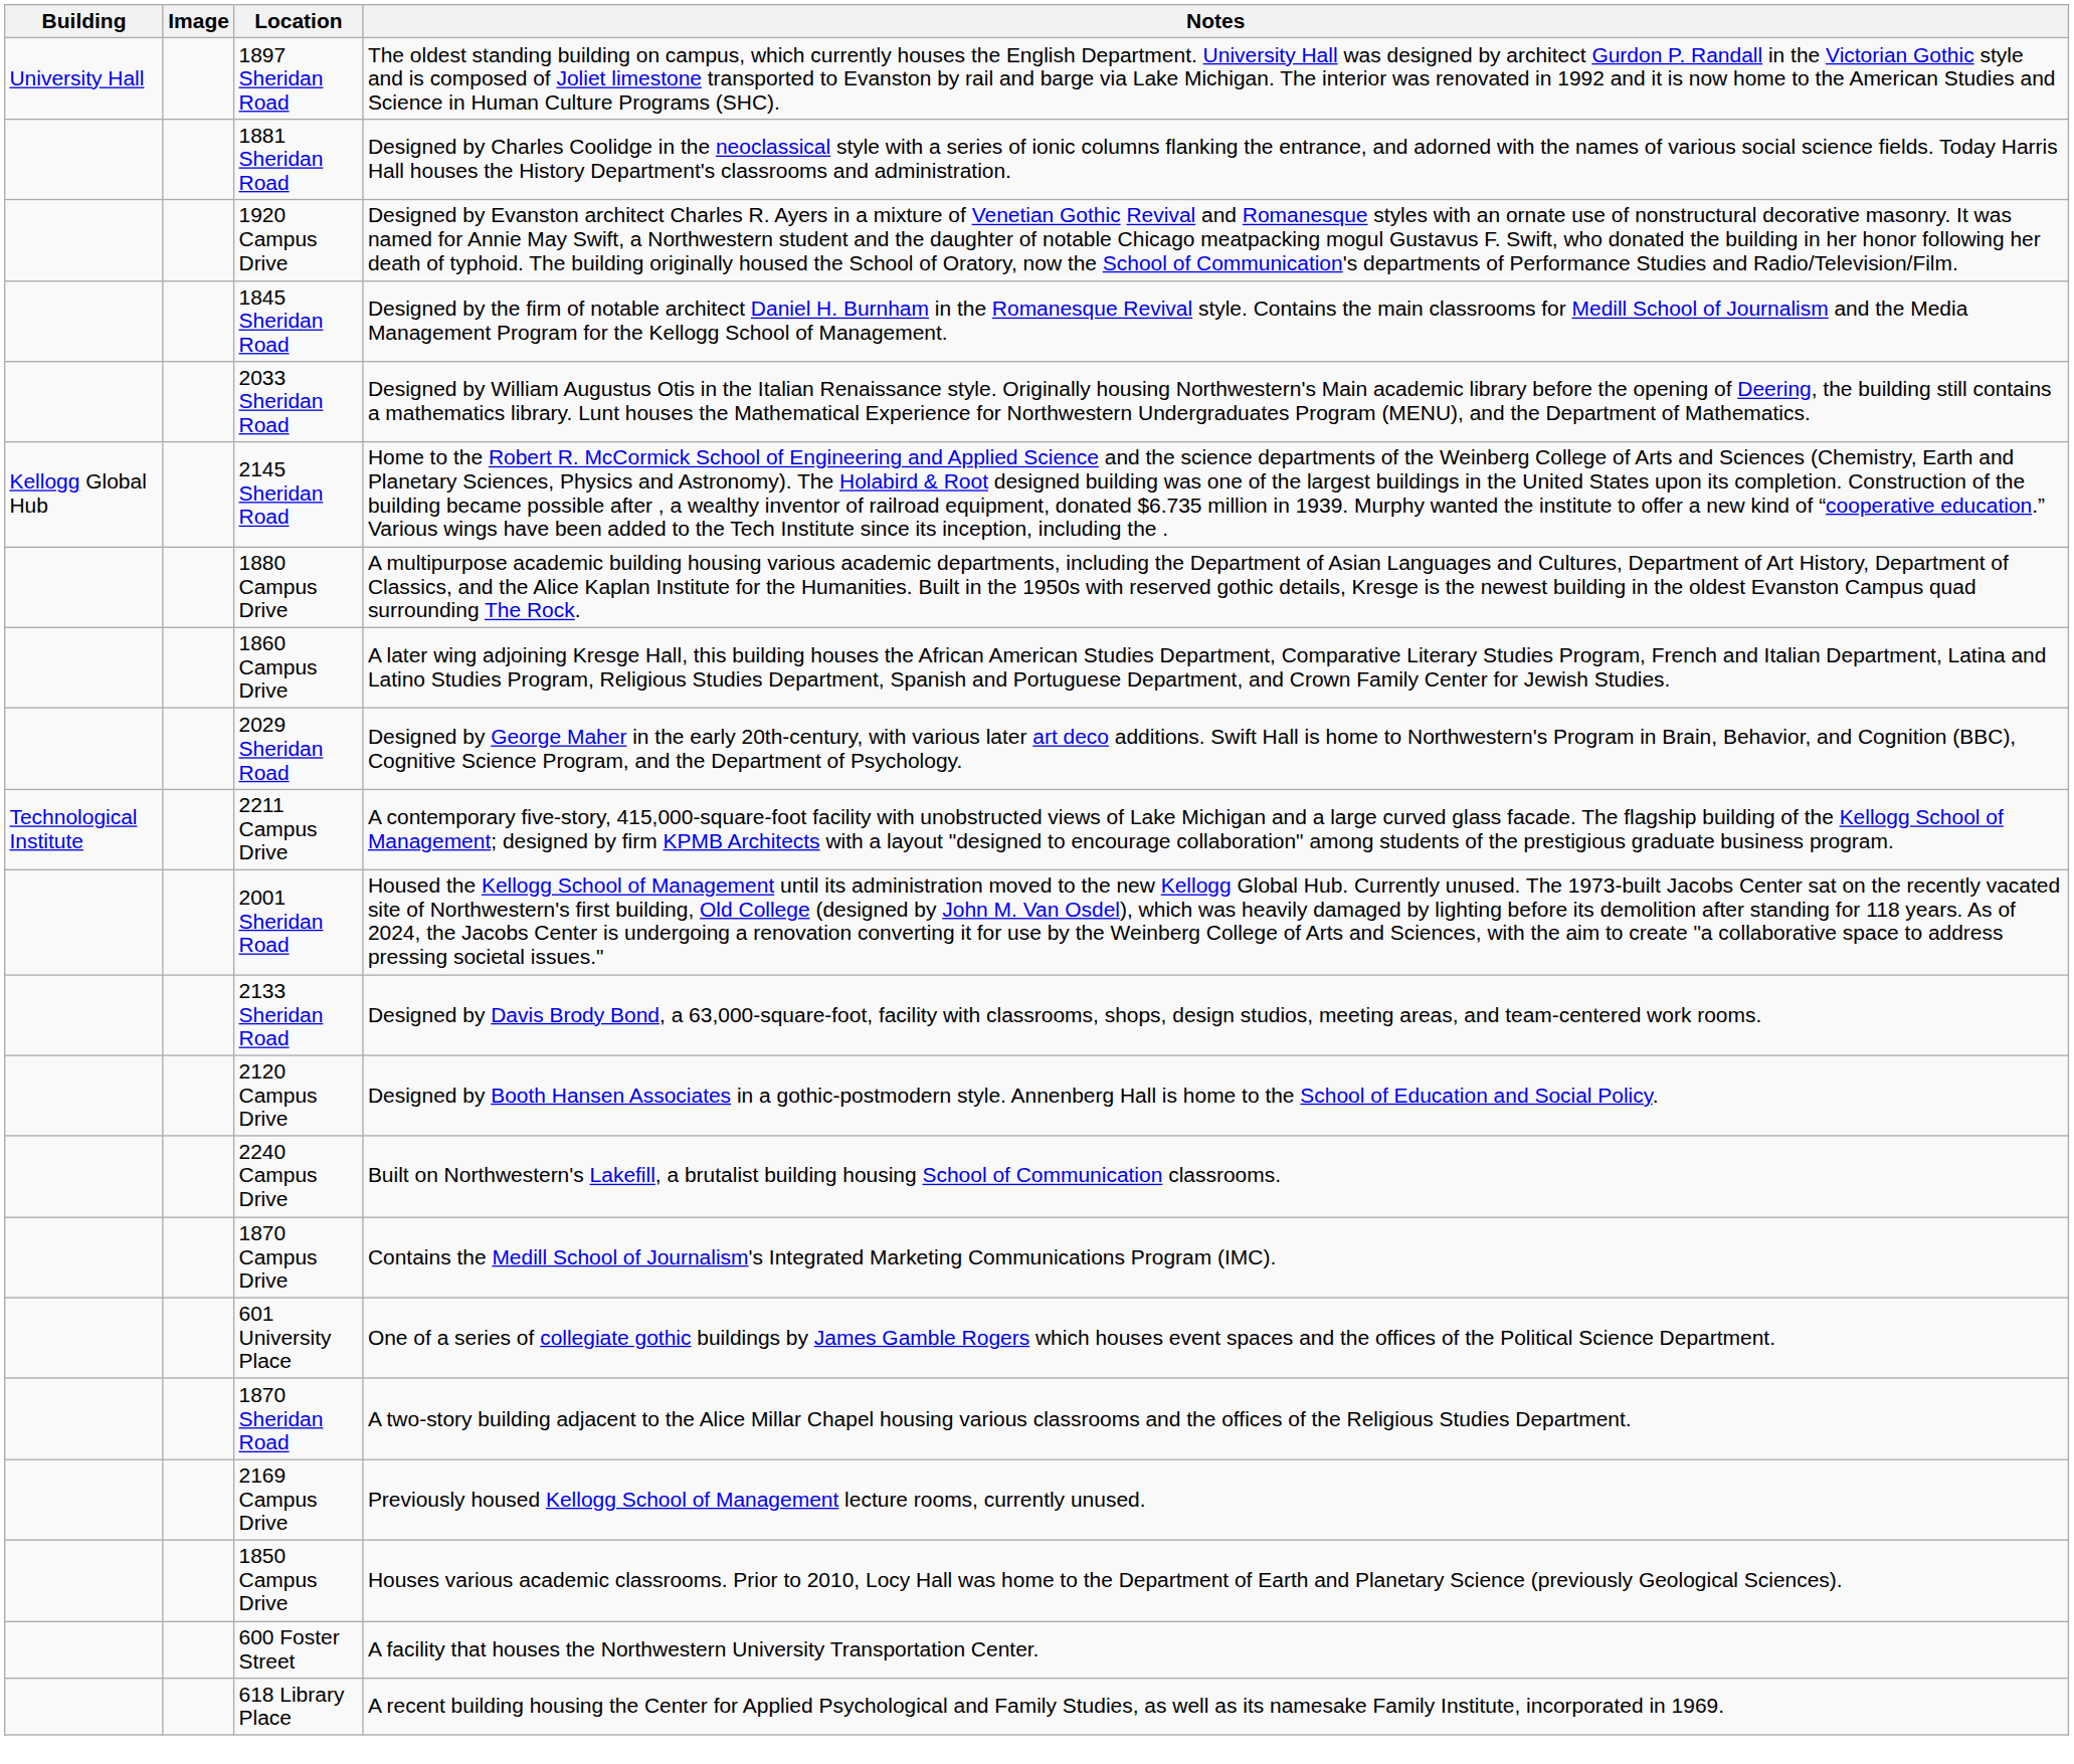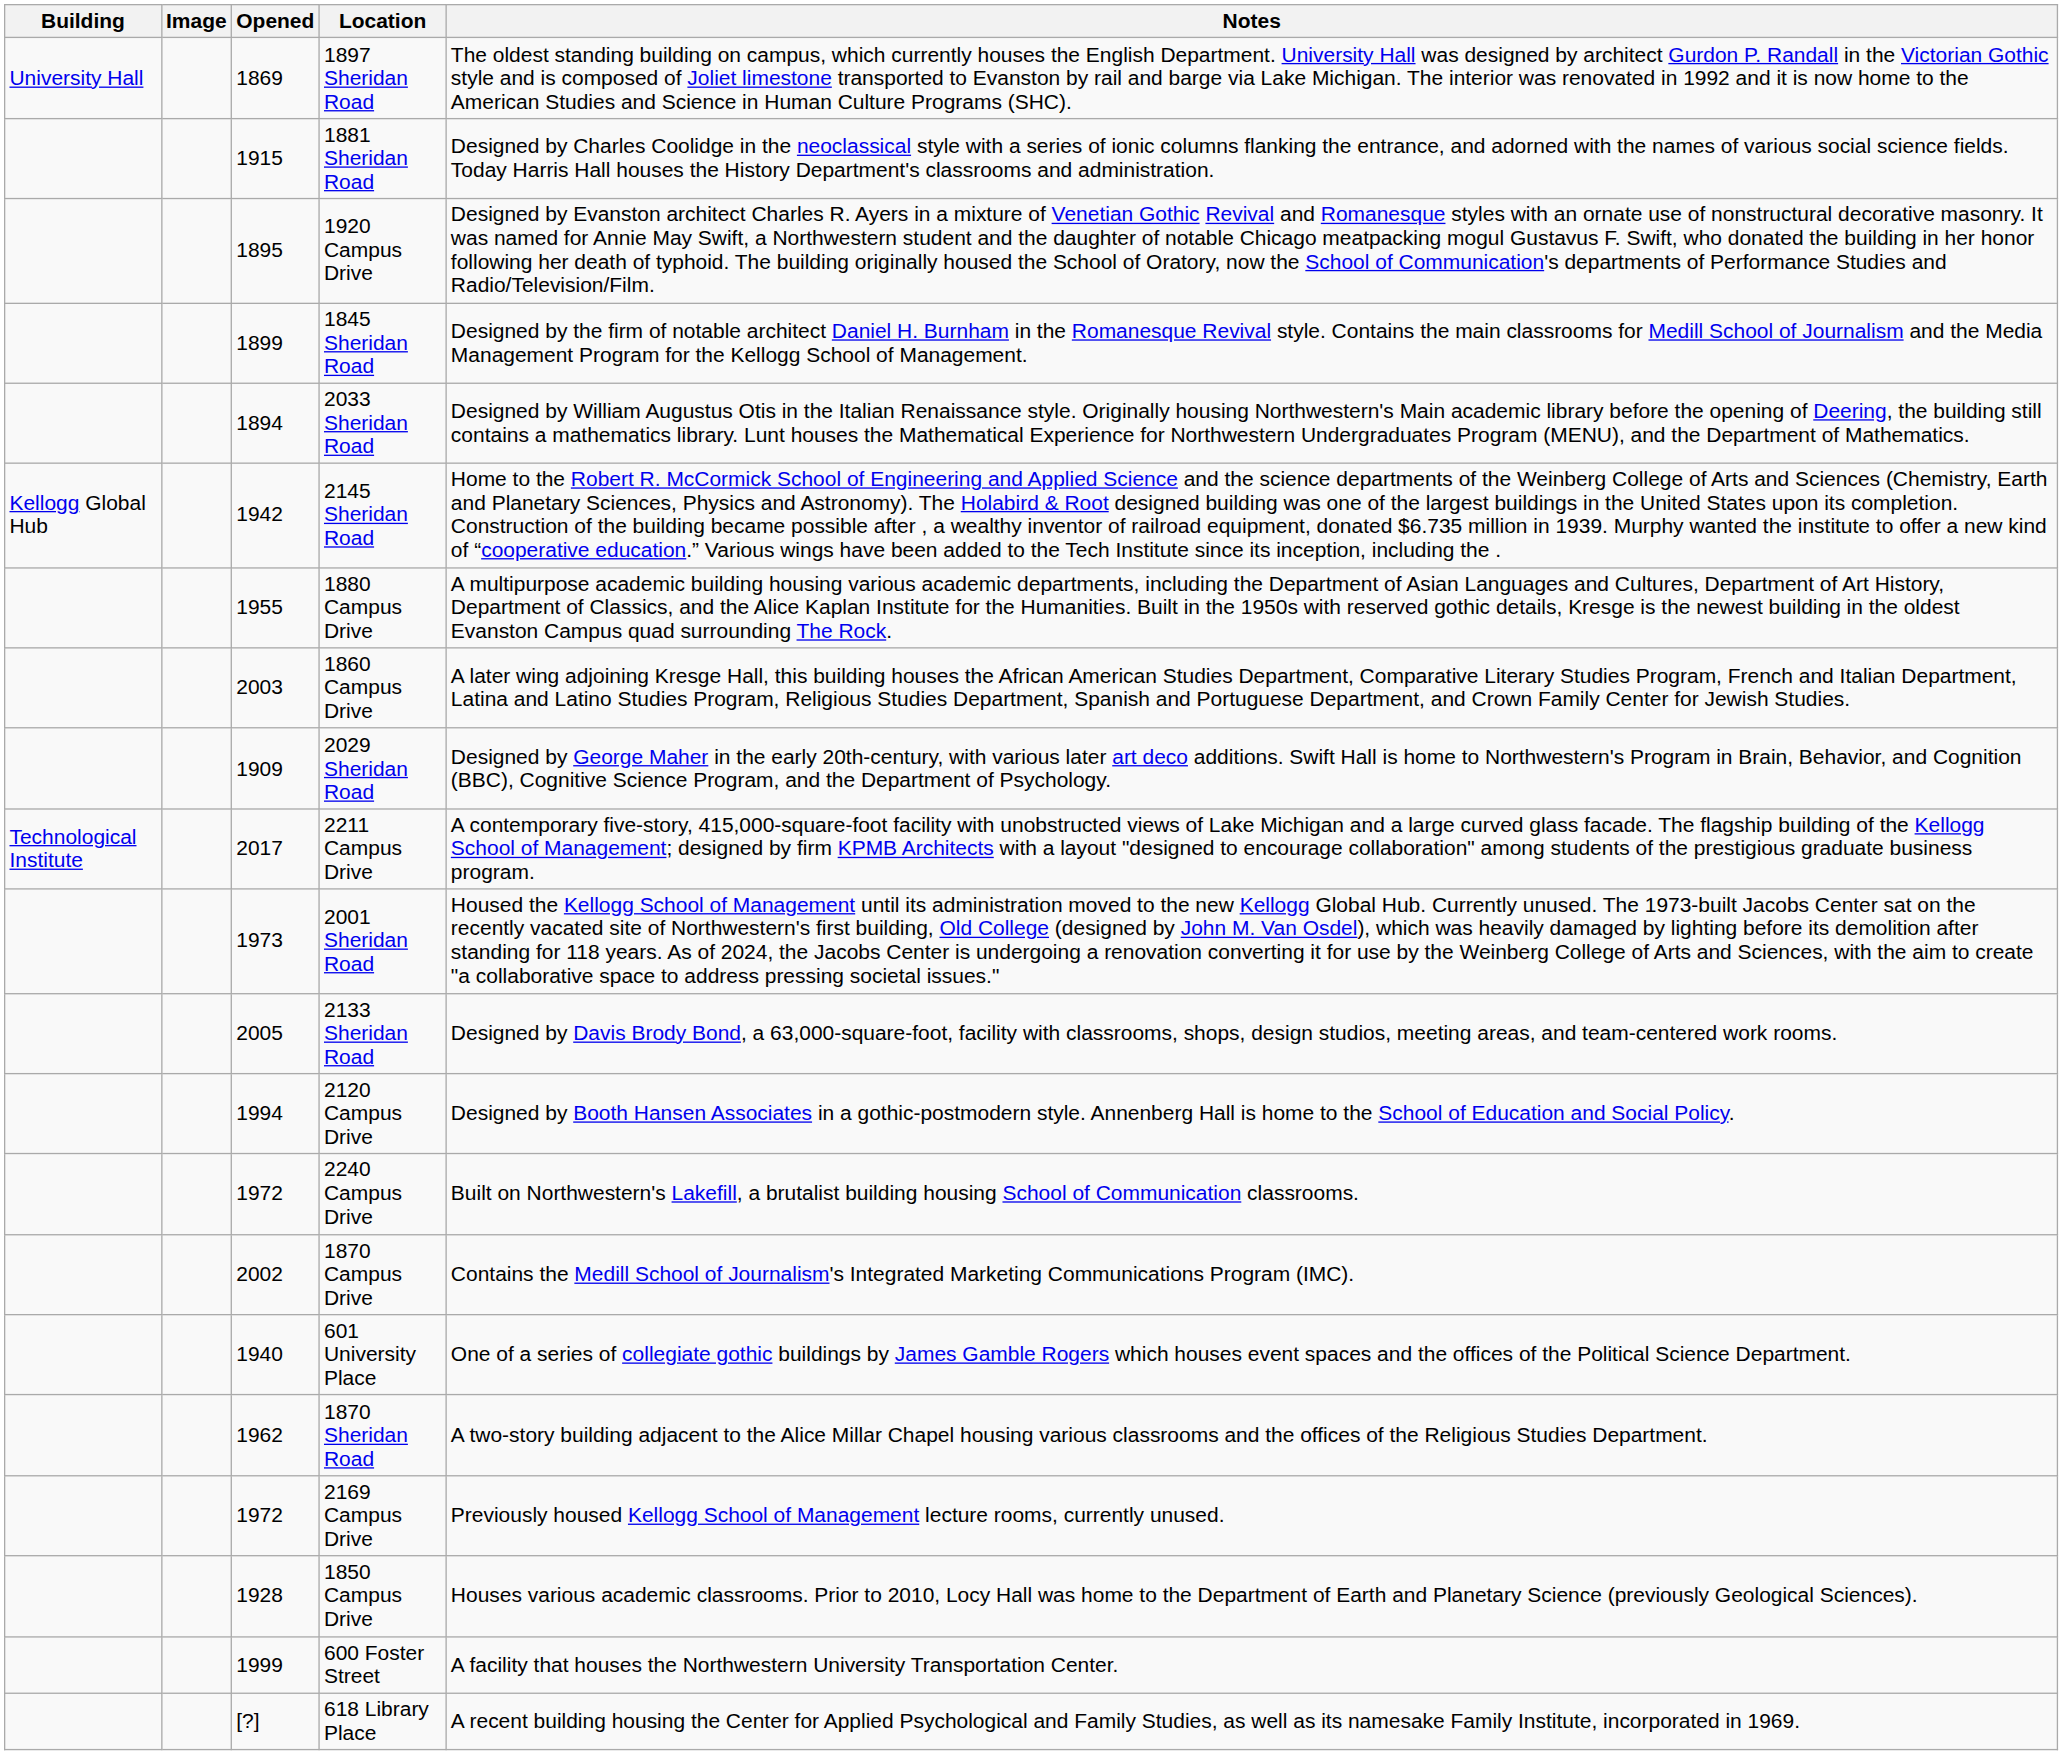+ column: Opened | 1869 | 1915 | 1895 | 1899 | 1894 | 1942 | 1955 | 2003 | 1909 | 2017 | 1973 | 2005 | 1994 | 1972 | 2002 | 1940 | 1962 | 1972 | 1928 | 1999 | [?]
